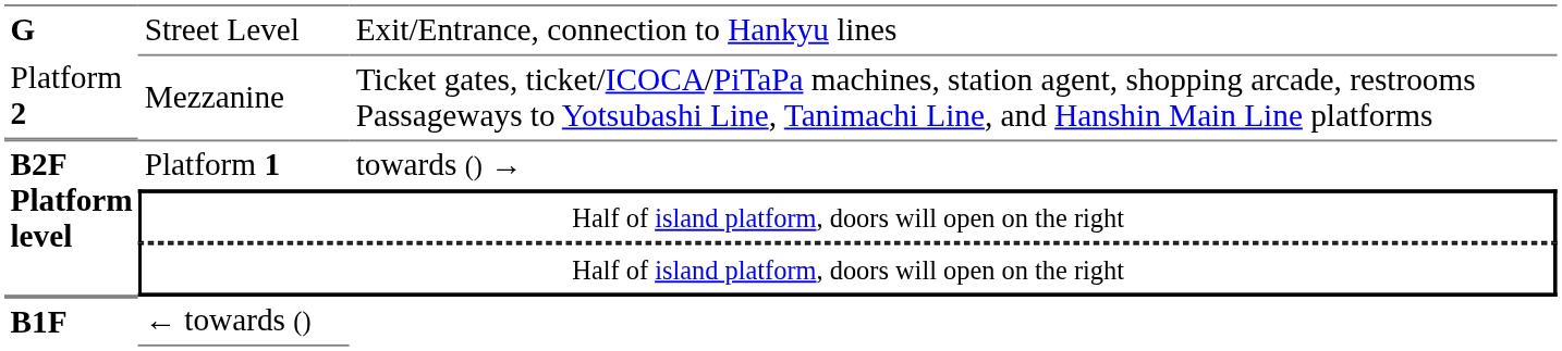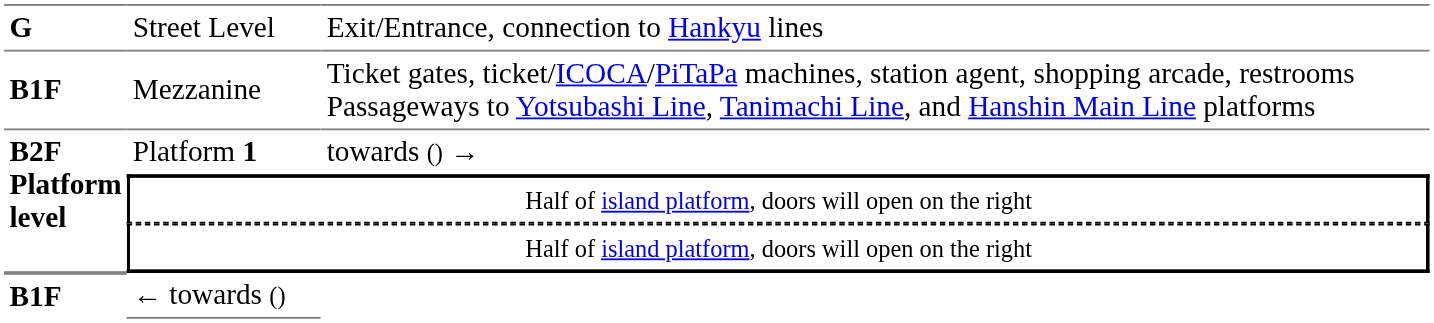Mezzanine | column 1: Platform 2 -> B1F
